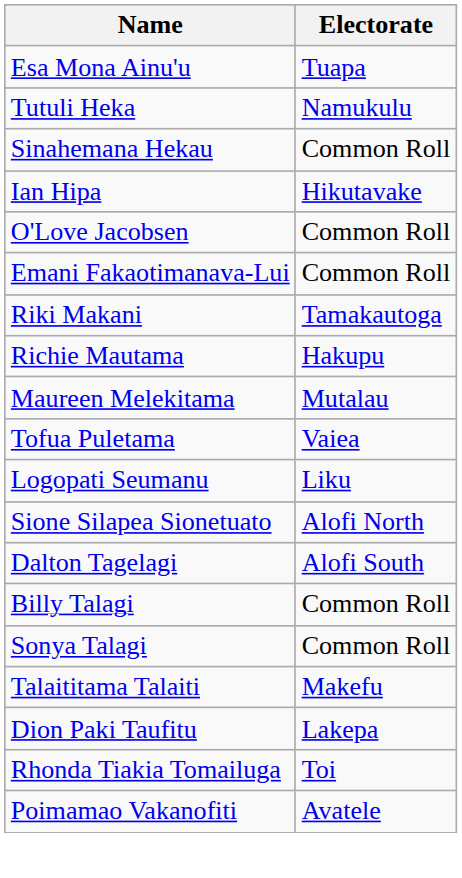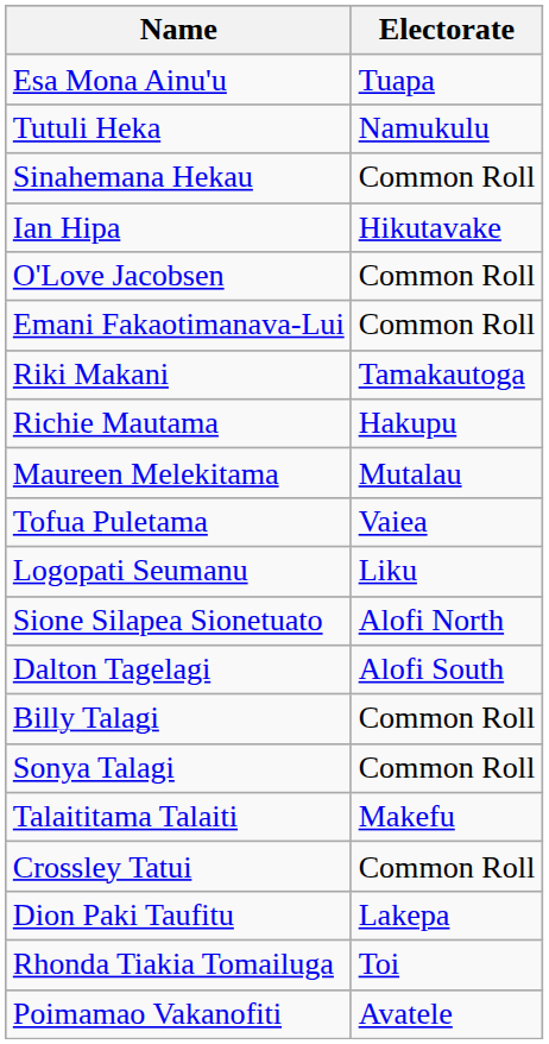+ row: Crossley Tatui | Common Roll
